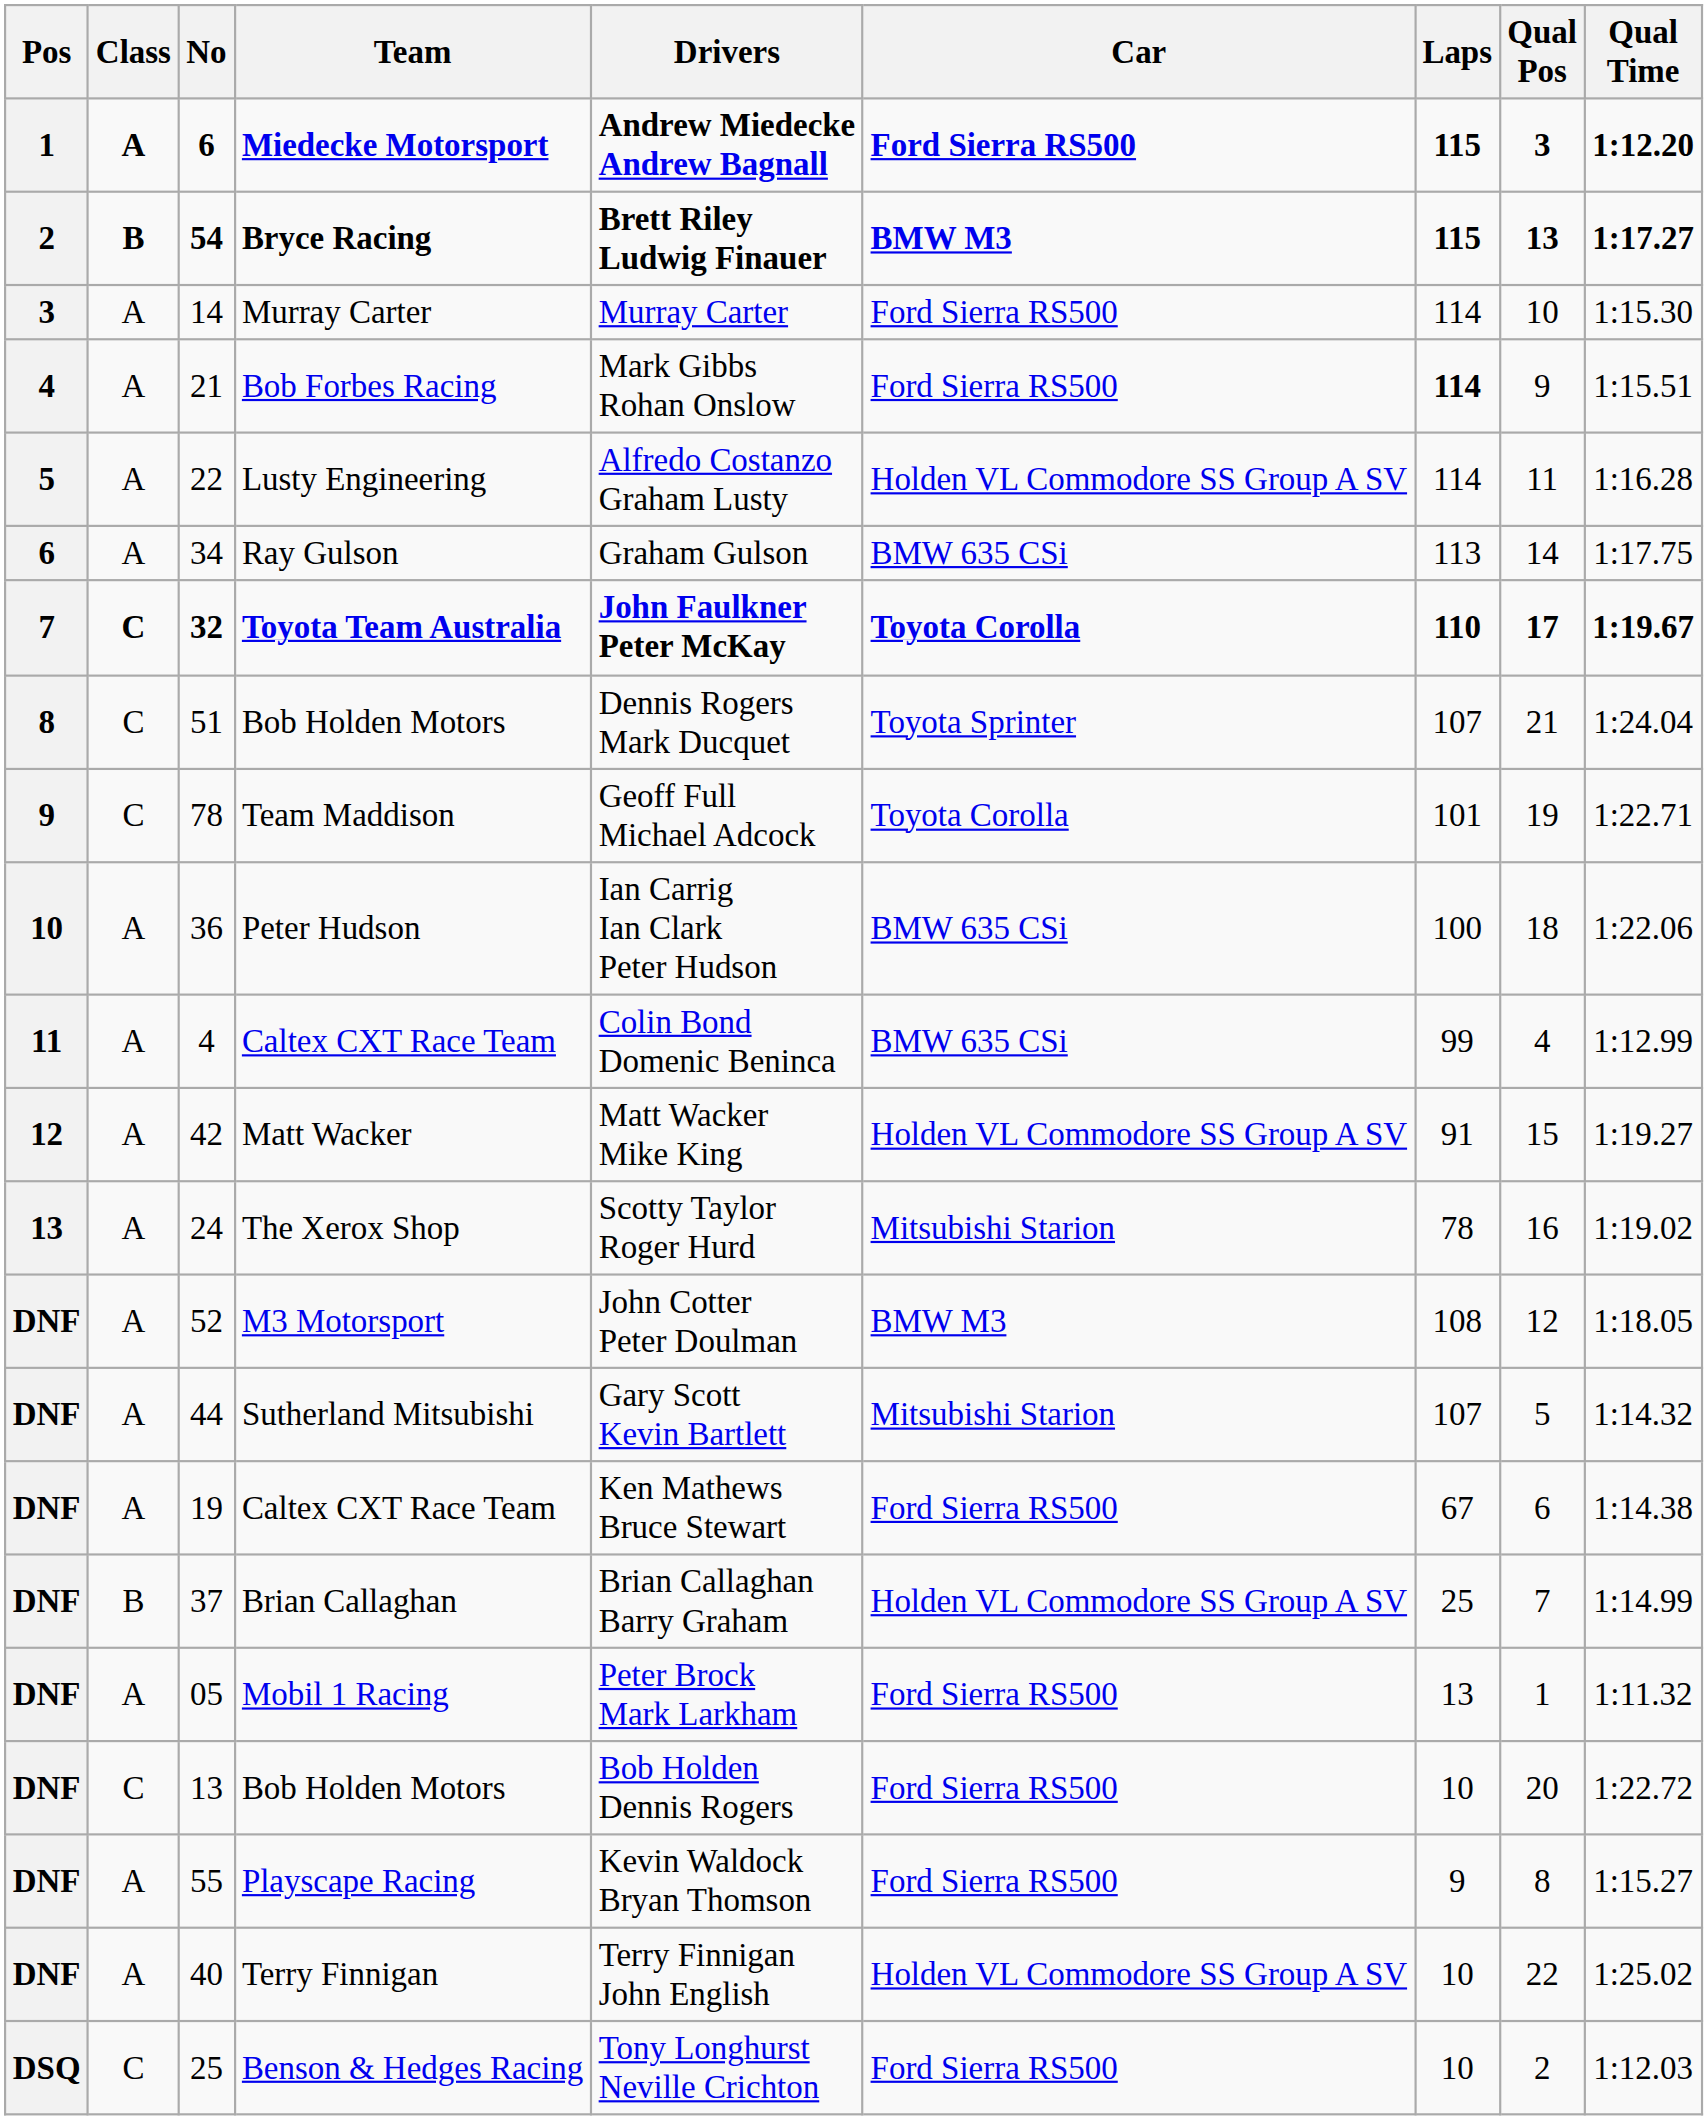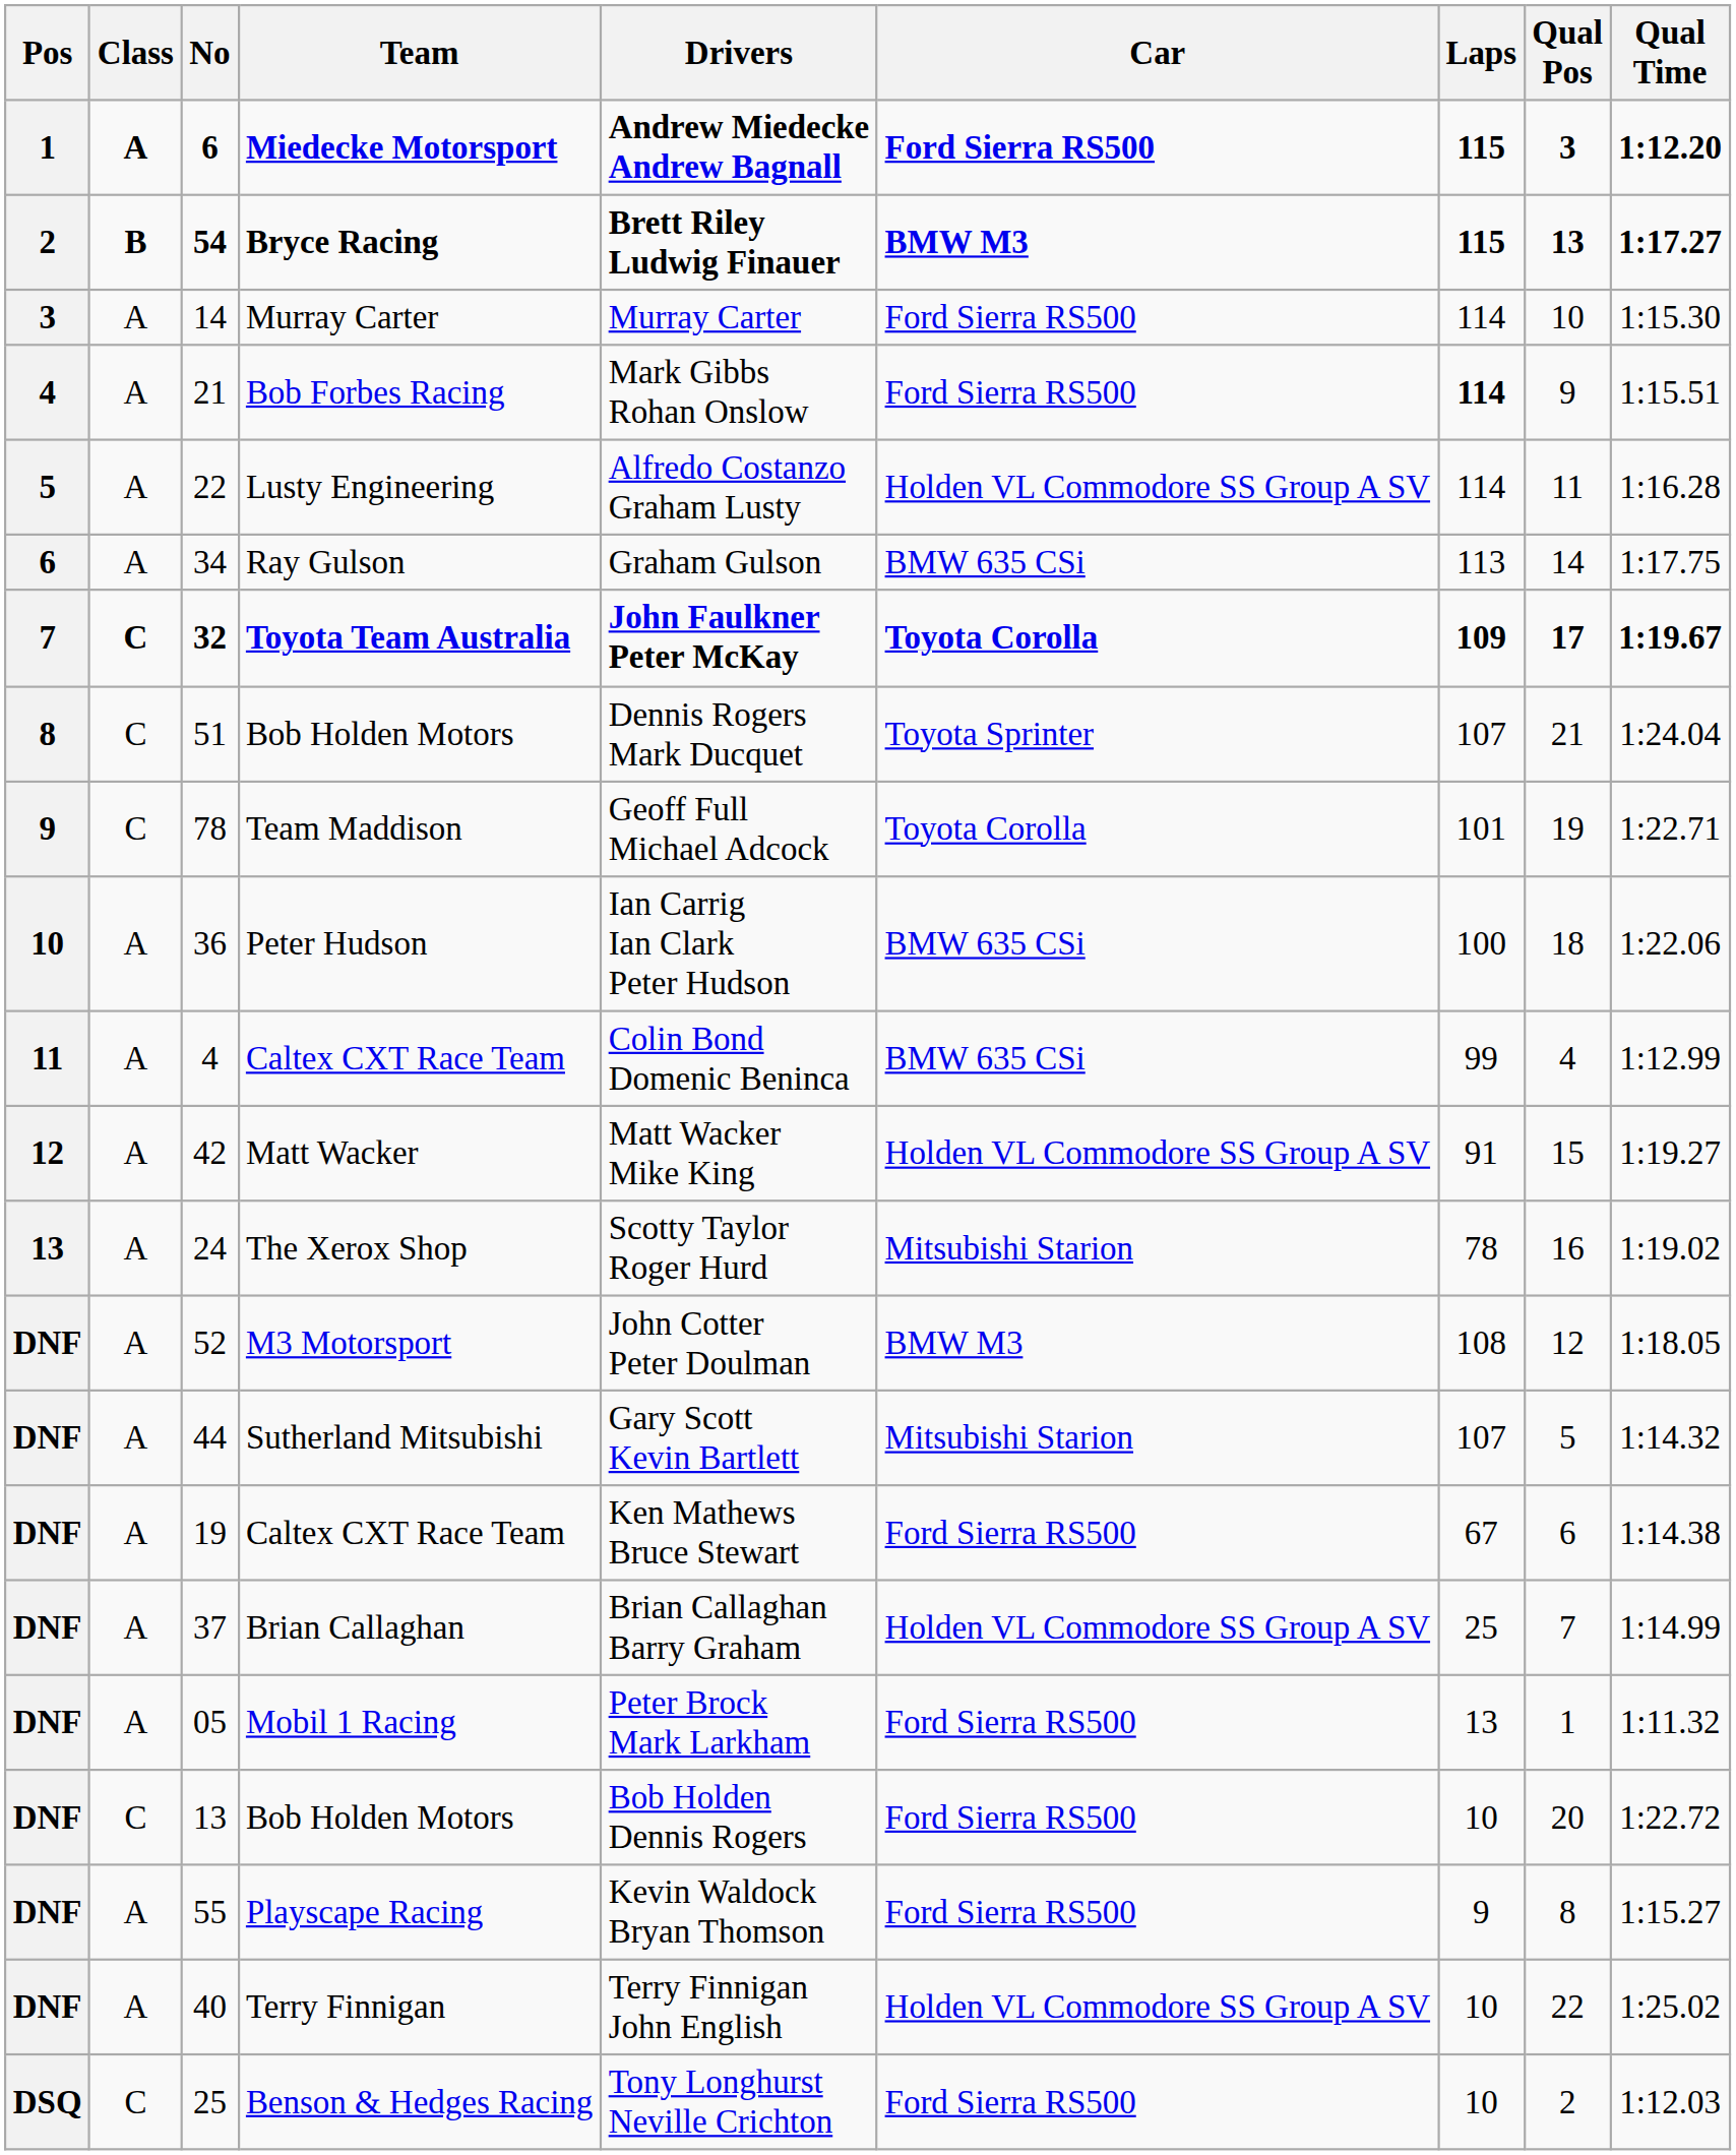Toyota Team Australia | Laps: 110 -> 109
Brian Callaghan | Class: B -> A
